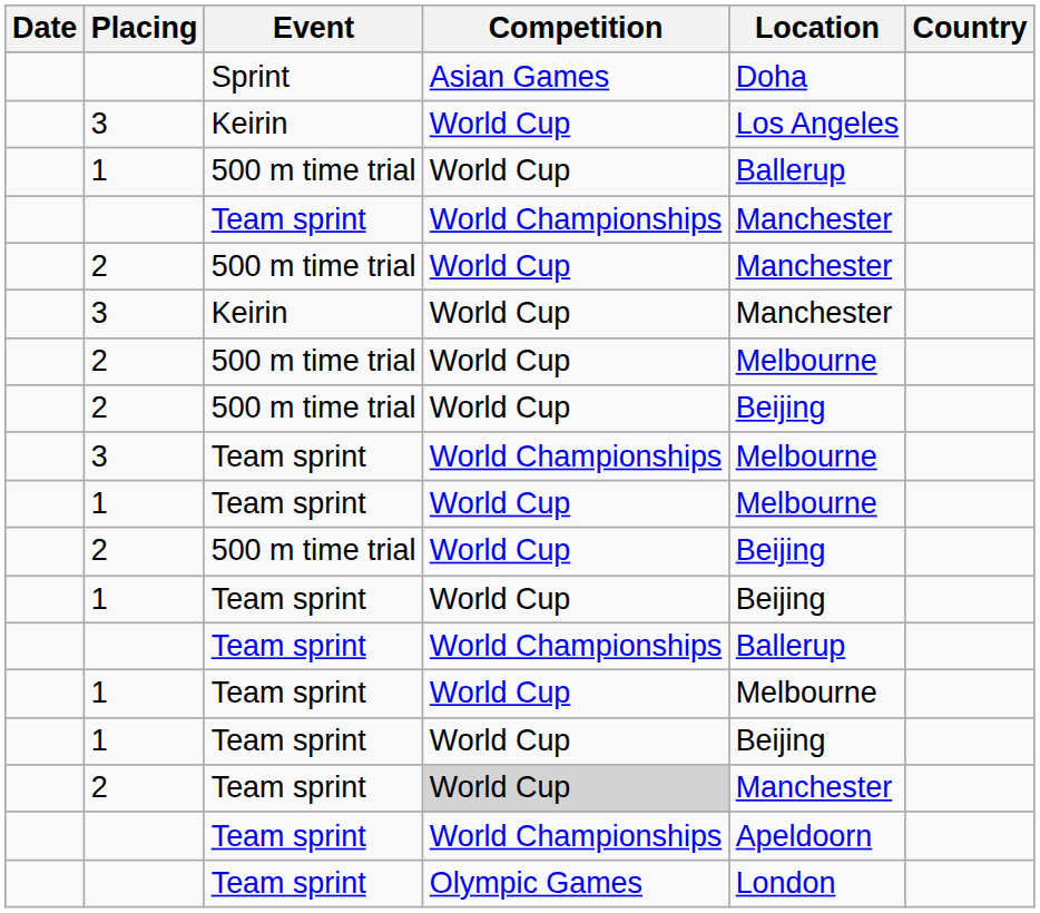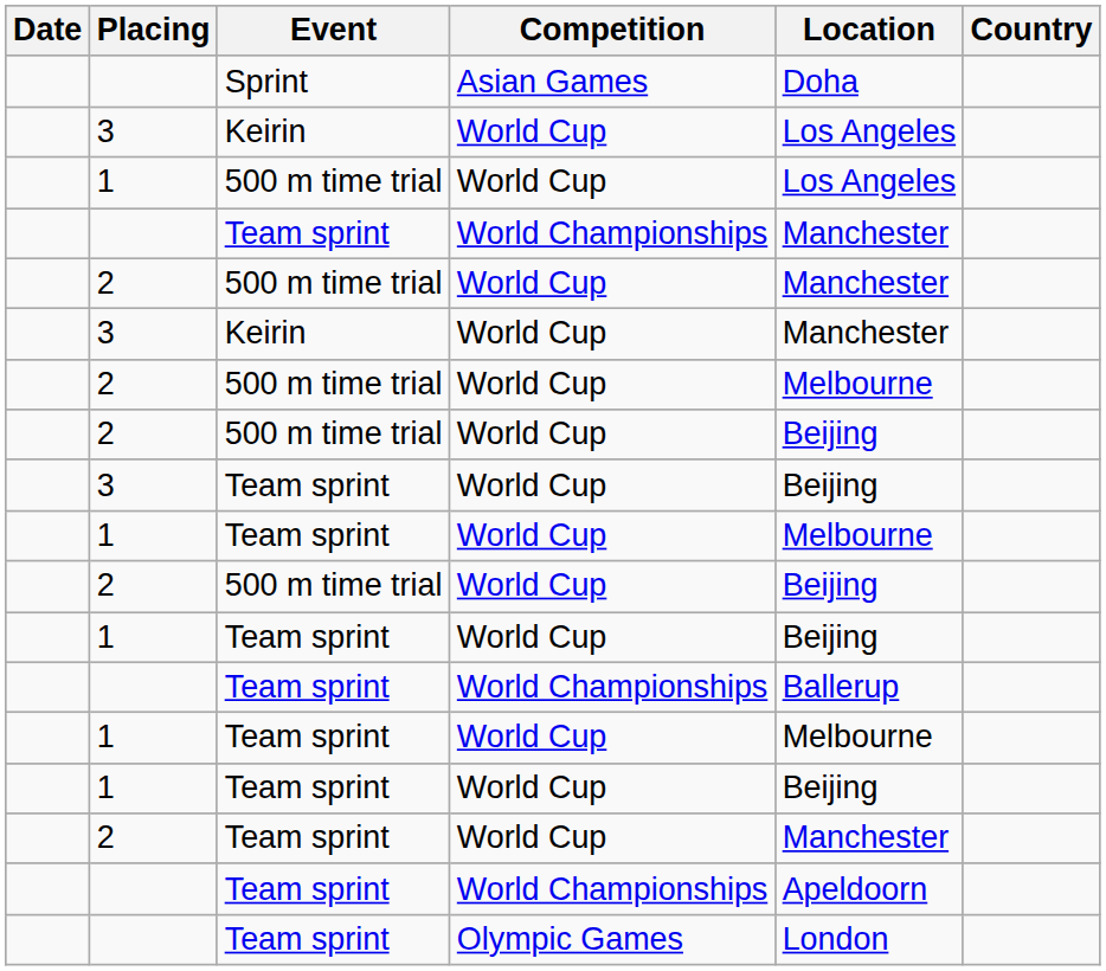1 / 500 m time trial | Location: Ballerup -> Los Angeles
3 / Team sprint | Competition: World Championships -> World Cup
3 / Team sprint | Location: Melbourne -> Beijing
2 / Team sprint | Competition: lightgrey background -> no background
